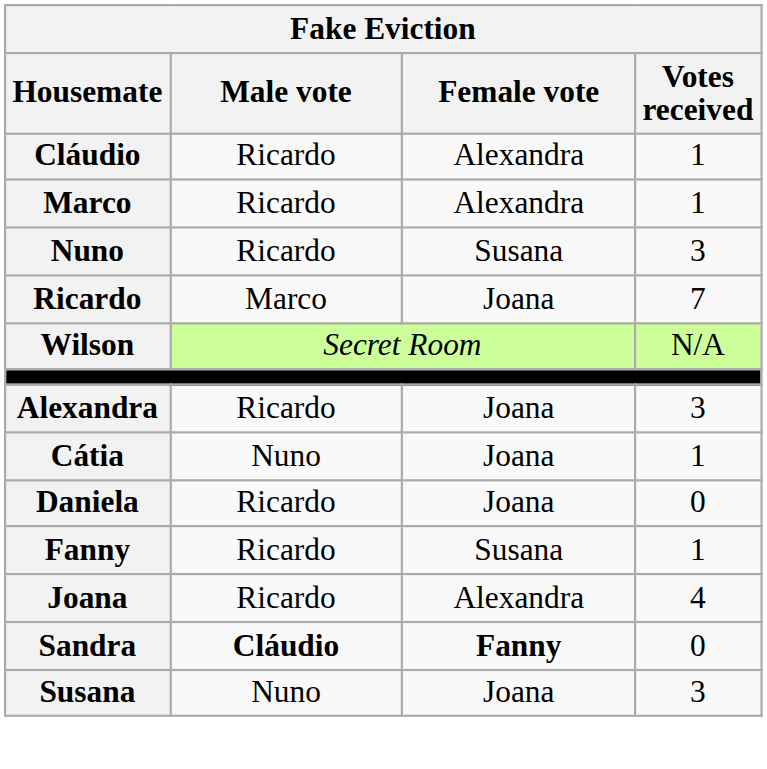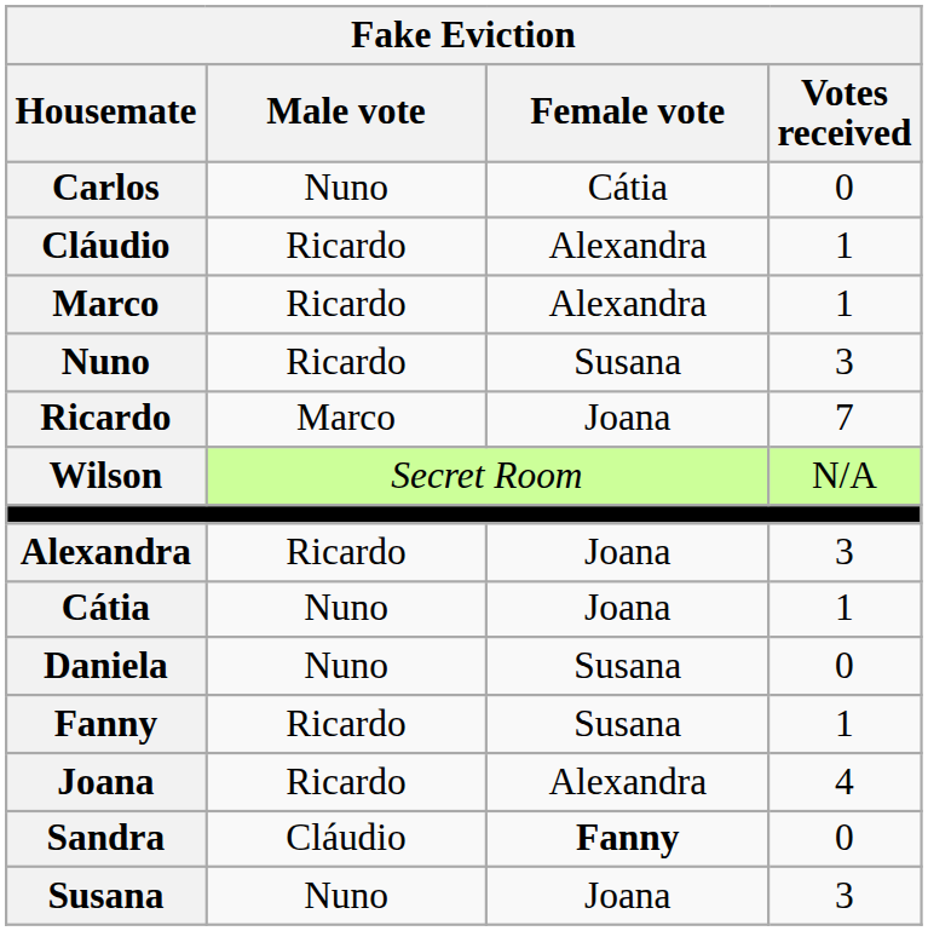+ row: Carlos | Nuno | Cátia | 0
Daniela | Male vote: Ricardo -> Nuno
Daniela | Female vote: Joana -> Susana
Sandra | Male vote: bold -> normal
